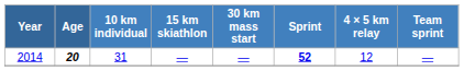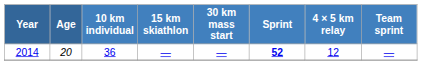2014 | Age: bold -> normal
2014 | 10 km individual: 31 -> 36
